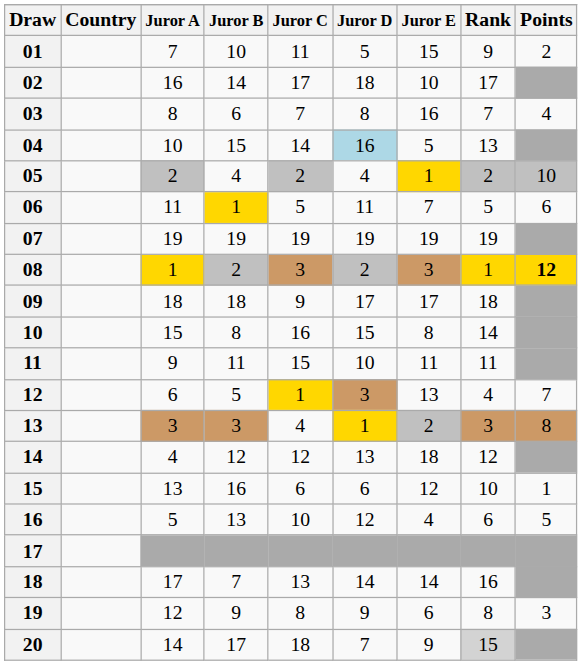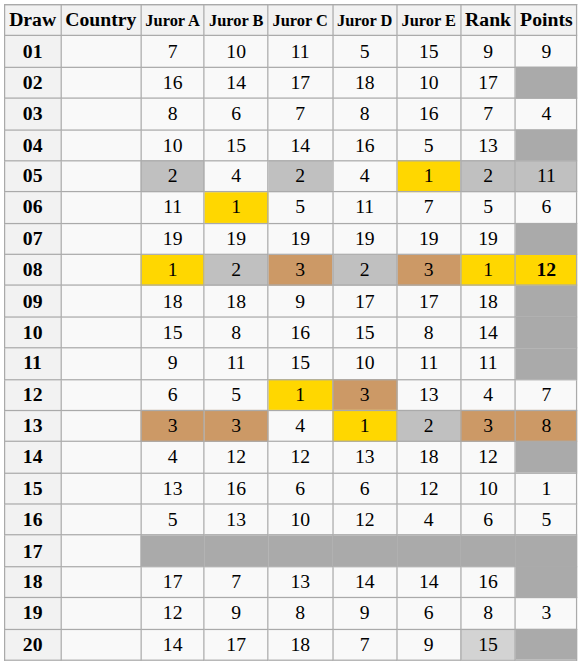01 | Points: 2 -> 9
04 | Juror D: lightblue background -> no background
05 | Points: 10 -> 11
